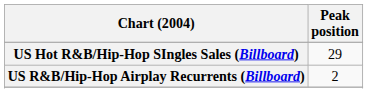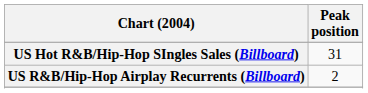US Hot R&B/Hip-Hop SIngles Sales (Billboard) | Peak position: 29 -> 31
